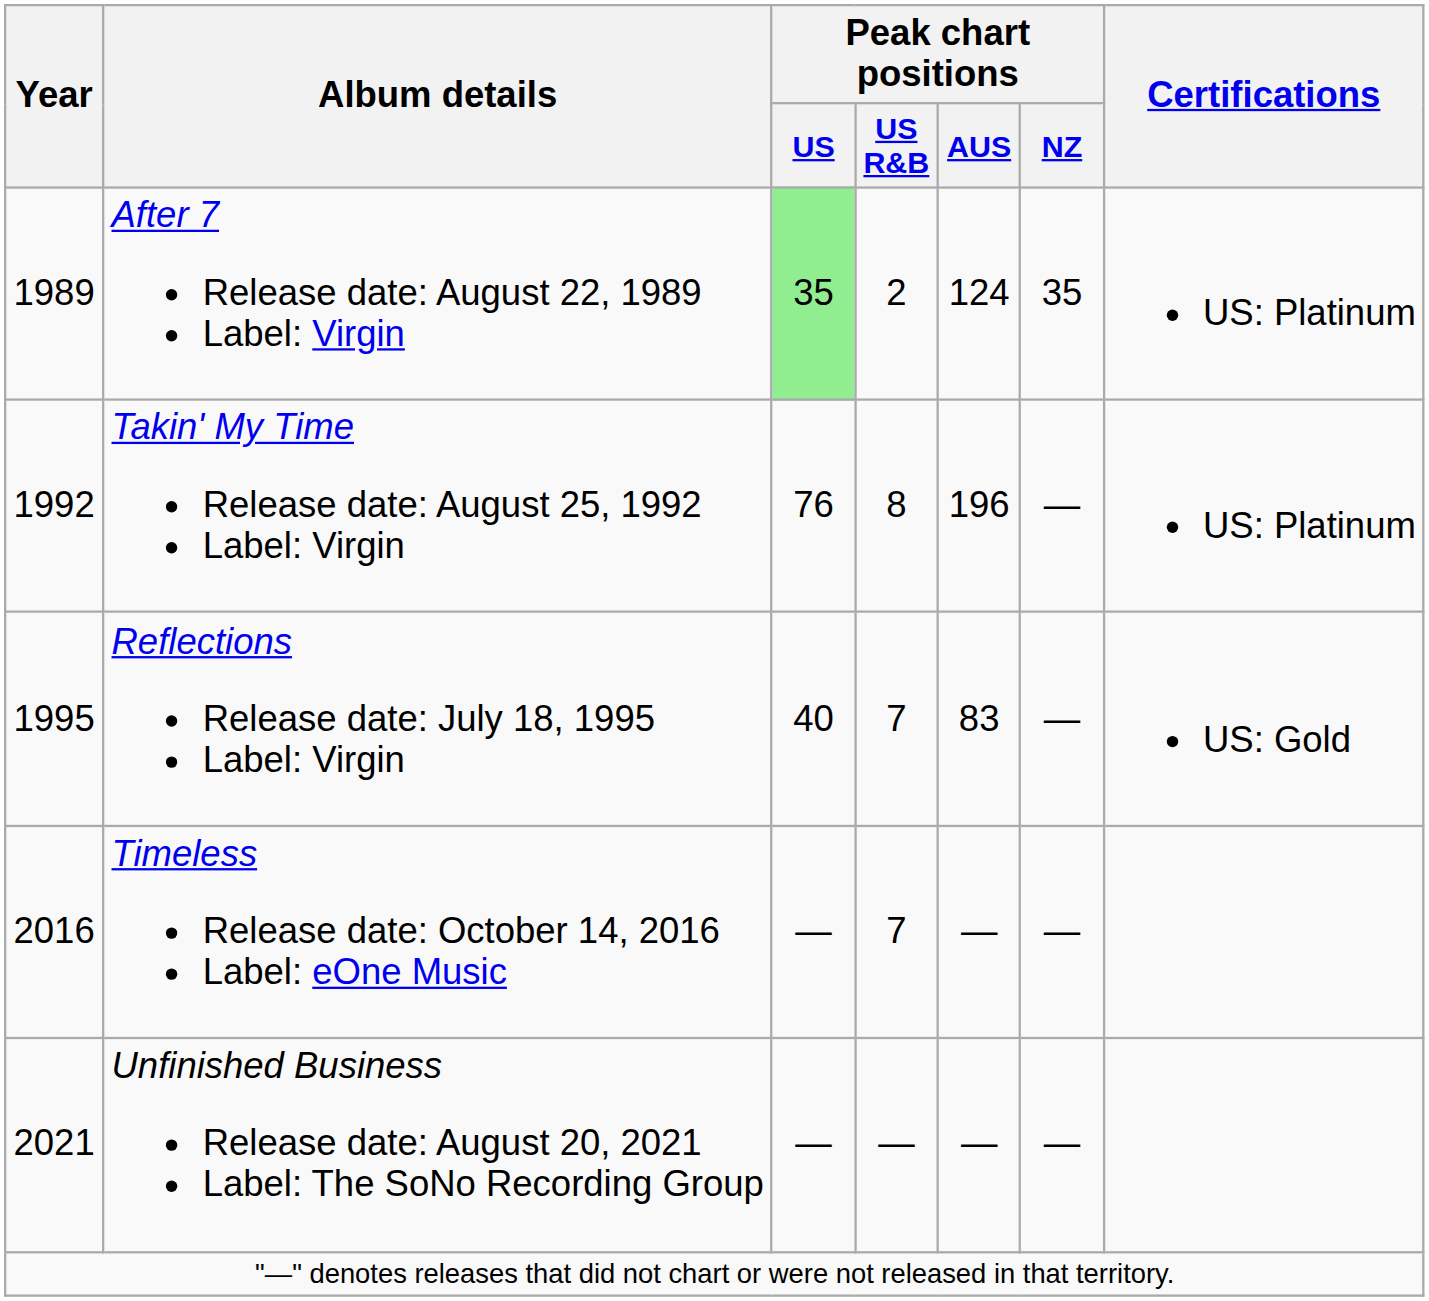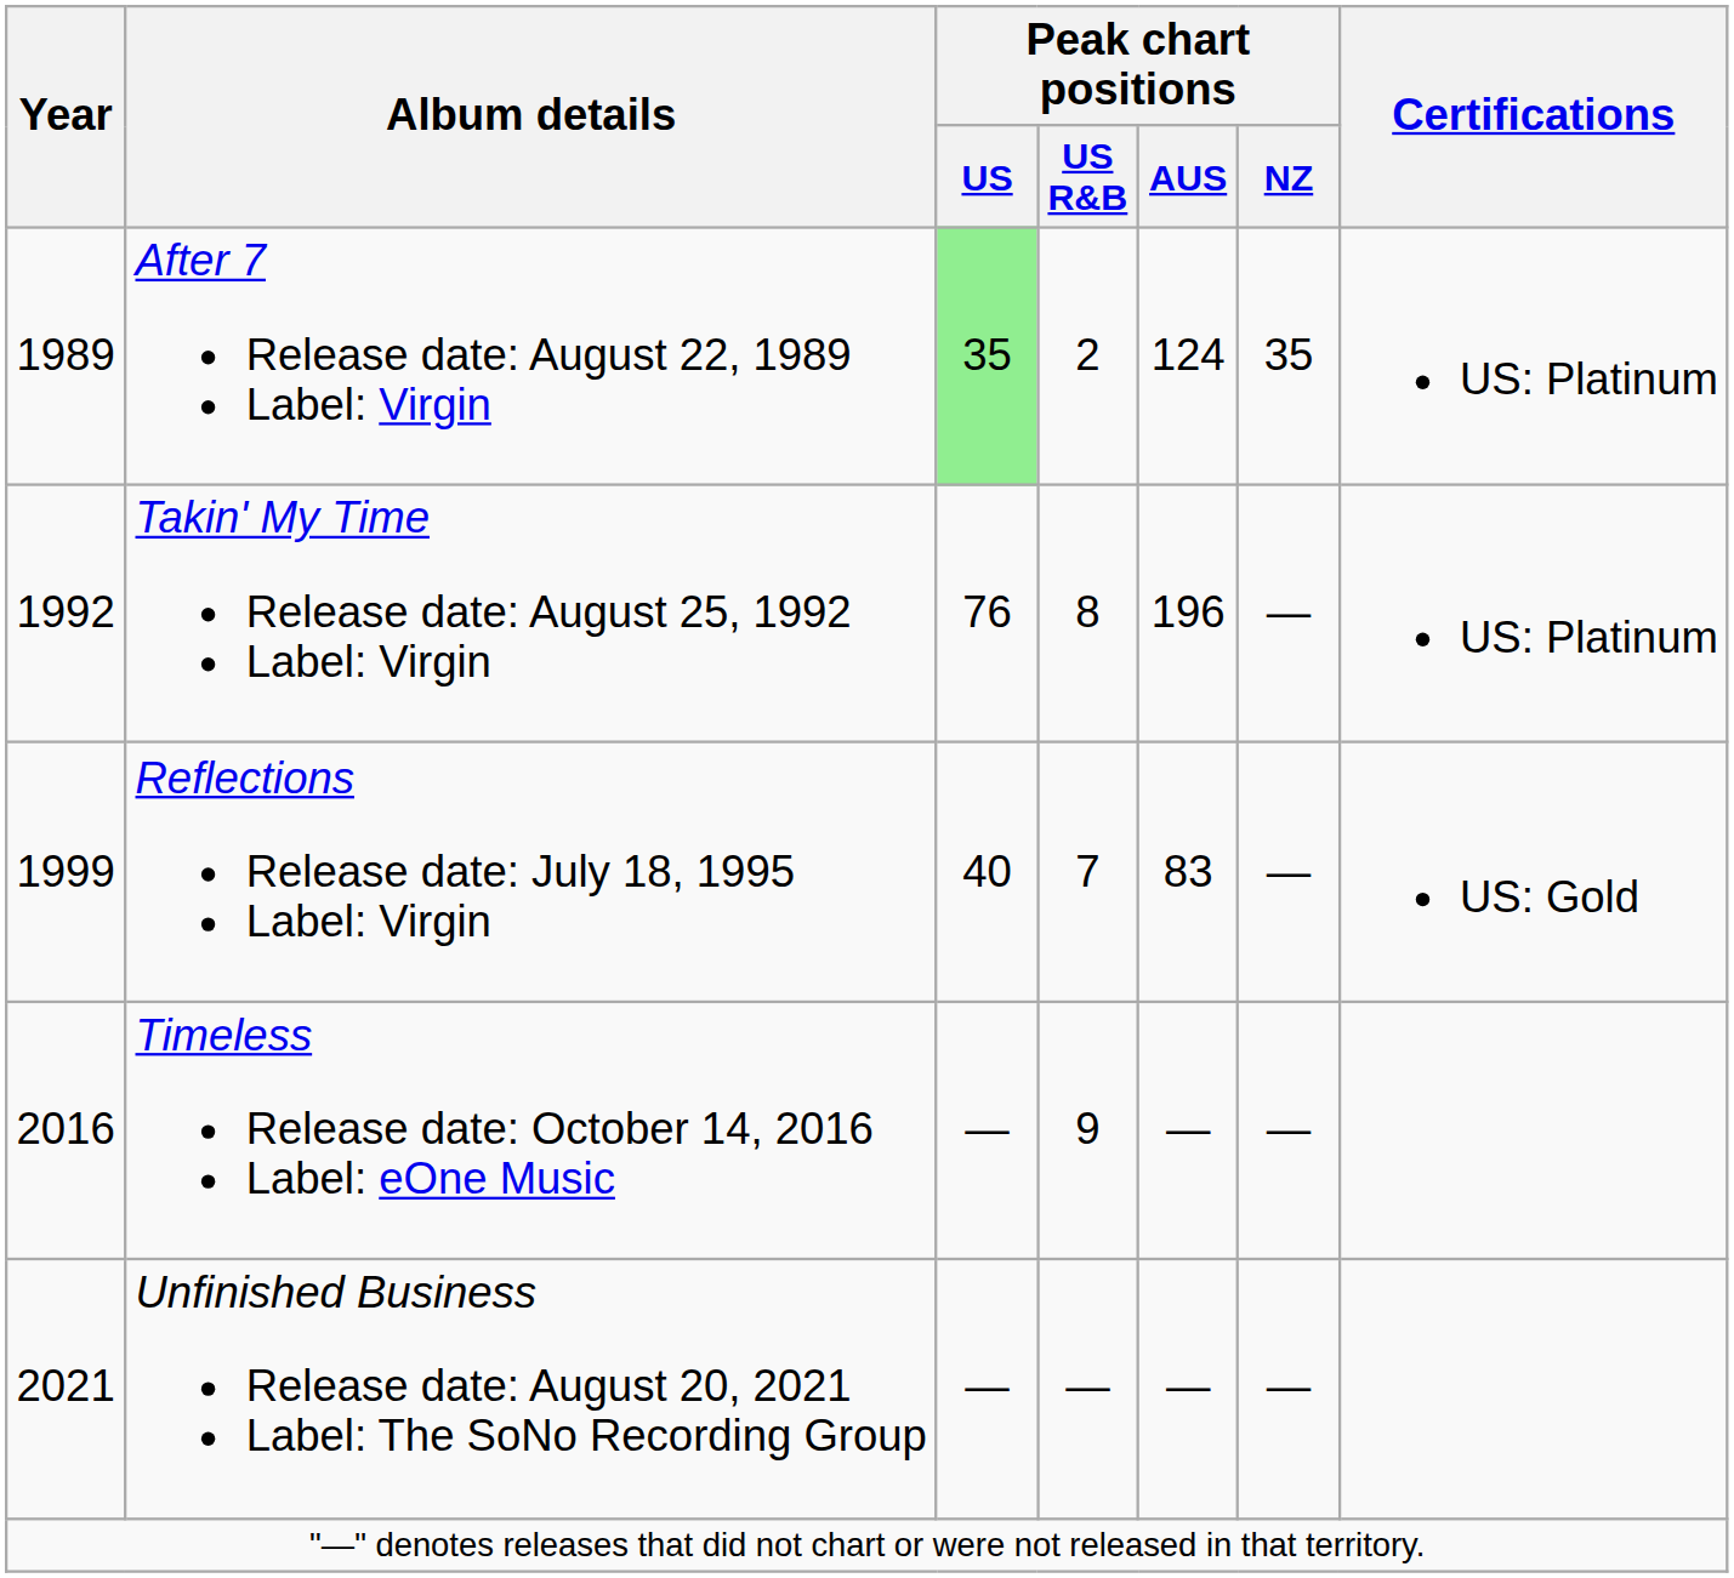Reflections Release date: July 18, 1995 Label: Virgin | Year: 1995 -> 1999
Timeless Release date: October 14, 2016 Label: eOne Music | Peak chart positions / US R&B: 7 -> 9
